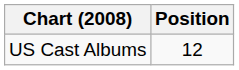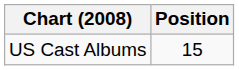US Cast Albums | Position: 12 -> 15
